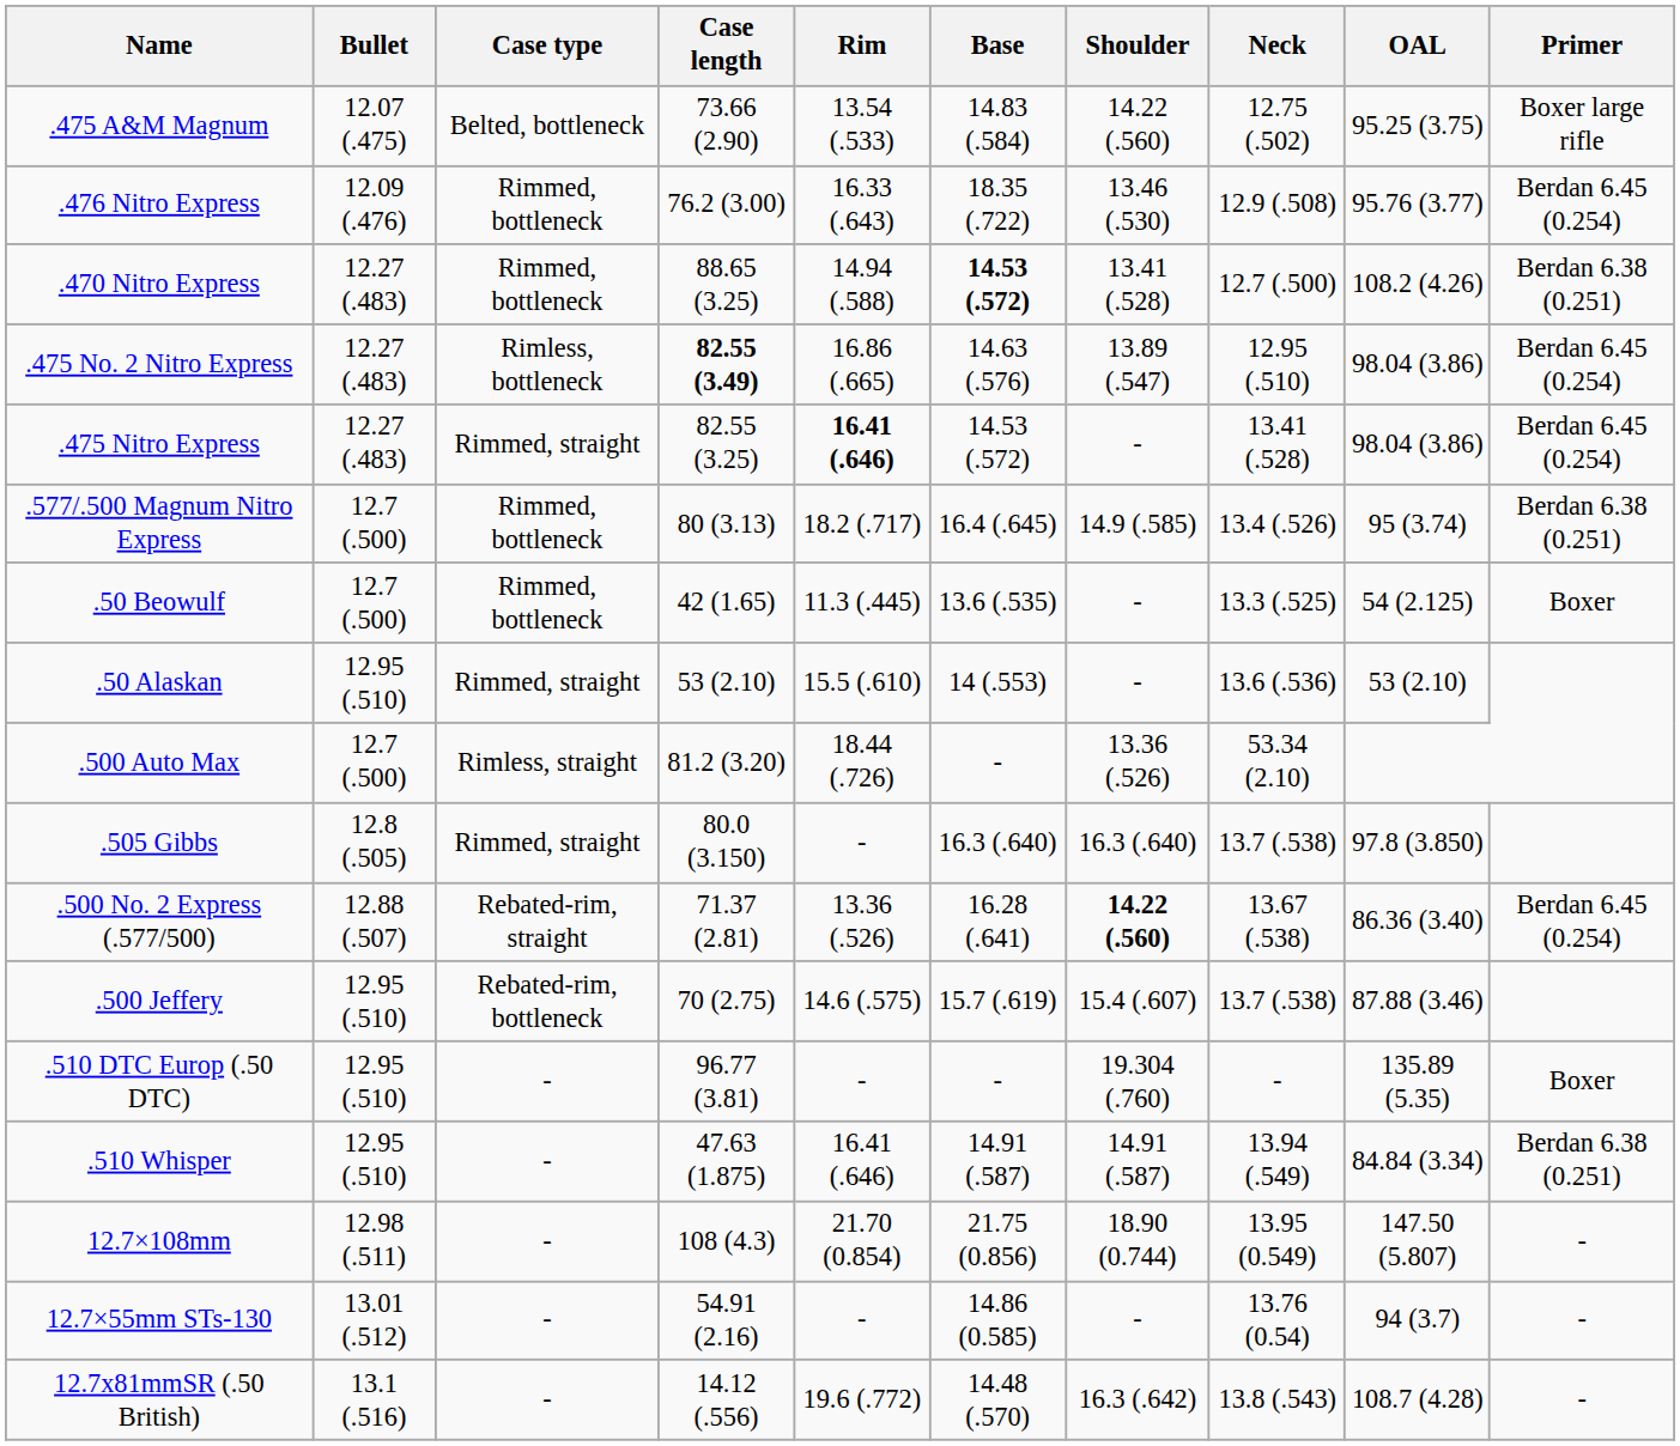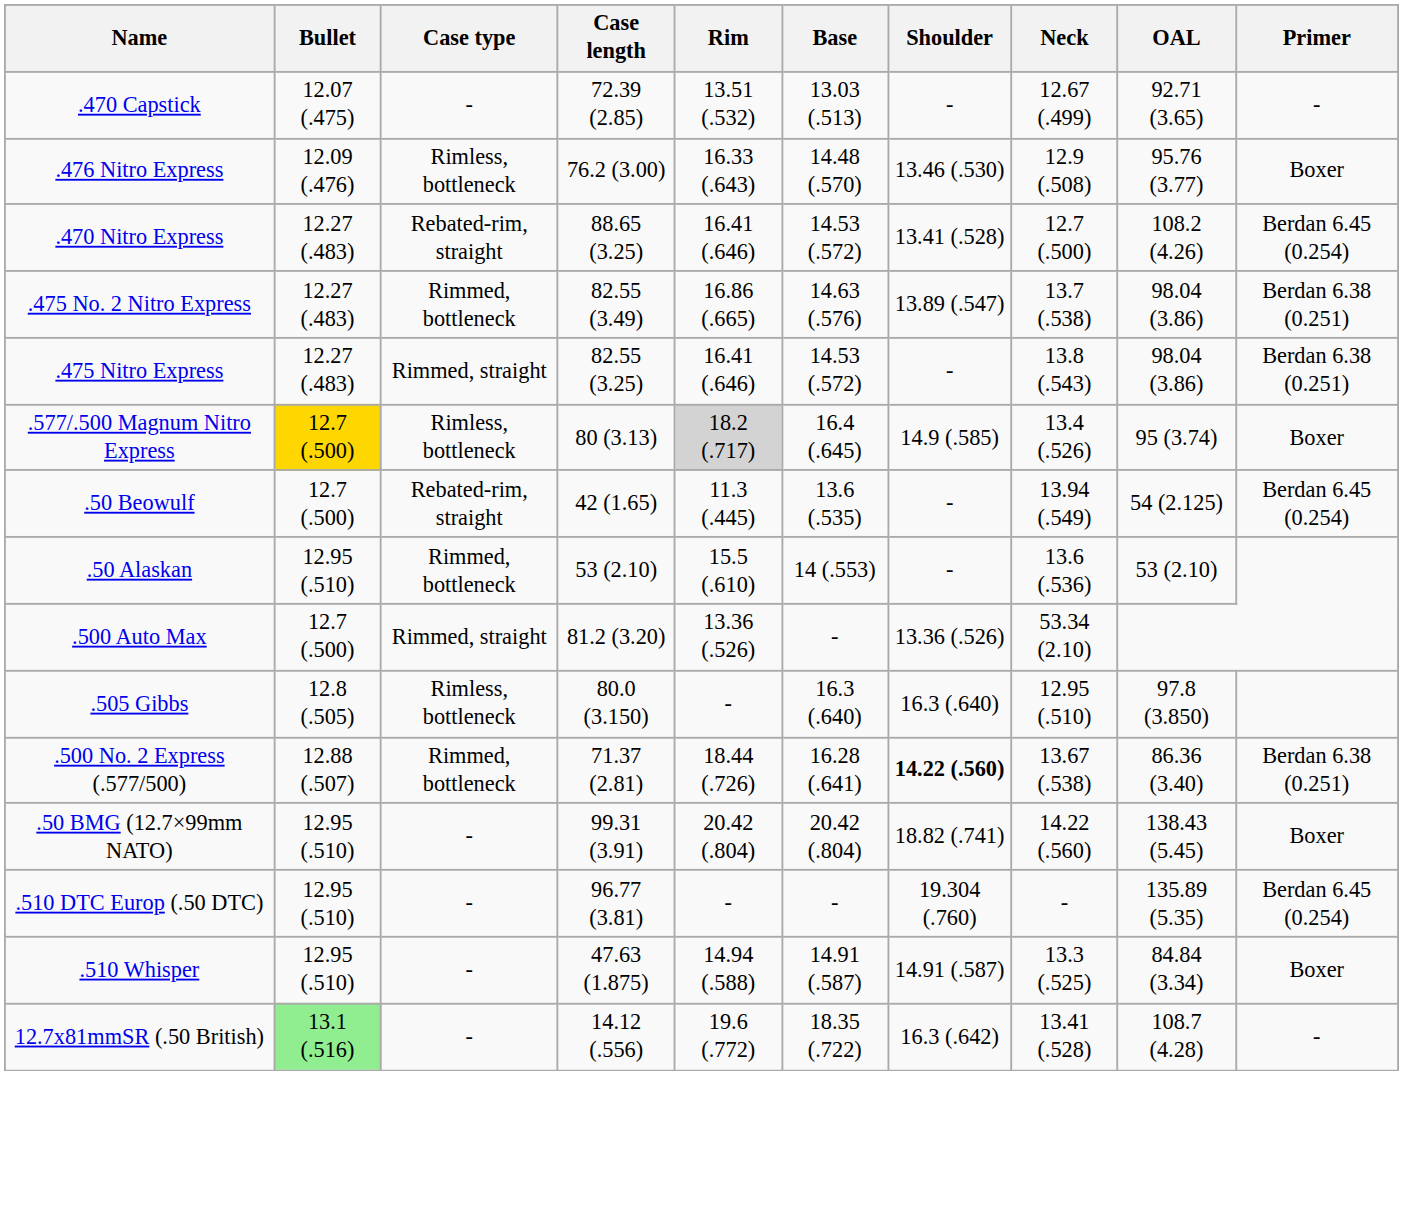- row: .475 A&M Magnum | 12.07 (.475) | Belted, bottleneck | 73.66 (2.90) | 13.54 (.533) | 14.83 (.584) | 14.22 (.560) | 12.75 (.502) | 95.25 (3.75) | Boxer large rifle
+ row: .470 Capstick | 12.07 (.475) | - | 72.39 (2.85) | 13.51 (.532) | 13.03 (.513) | - | 12.67 (.499) | 92.71 (3.65) | -
.476 Nitro Express | Case type: Rimmed, bottleneck -> Rimless, bottleneck
.476 Nitro Express | Base: 18.35 (.722) -> 14.48 (.570)
.476 Nitro Express | Primer: Berdan 6.45 (0.254) -> Boxer
.470 Nitro Express | Case type: Rimmed, bottleneck -> Rebated-rim, straight
.470 Nitro Express | Rim: 14.94 (.588) -> 16.41 (.646)
.470 Nitro Express | Base: bold -> normal
.470 Nitro Express | Primer: Berdan 6.38 (0.251) -> Berdan 6.45 (0.254)
.475 No. 2 Nitro Express | Case type: Rimless, bottleneck -> Rimmed, bottleneck
.475 No. 2 Nitro Express | Case length: bold -> normal
.475 No. 2 Nitro Express | Neck: 12.95 (.510) -> 13.7 (.538)
.475 No. 2 Nitro Express | Primer: Berdan 6.45 (0.254) -> Berdan 6.38 (0.251)
.475 Nitro Express | Rim: bold -> normal
.475 Nitro Express | Neck: 13.41 (.528) -> 13.8 (.543)
.475 Nitro Express | Primer: Berdan 6.45 (0.254) -> Berdan 6.38 (0.251)
.577/.500 Magnum Nitro Express | Bullet: no background -> gold background
.577/.500 Magnum Nitro Express | Case type: Rimmed, bottleneck -> Rimless, bottleneck
.577/.500 Magnum Nitro Express | Rim: no background -> lightgrey background
.577/.500 Magnum Nitro Express | Primer: Berdan 6.38 (0.251) -> Boxer
.50 Beowulf | Case type: Rimmed, bottleneck -> Rebated-rim, straight
.50 Beowulf | Neck: 13.3 (.525) -> 13.94 (.549)
.50 Beowulf | Primer: Boxer -> Berdan 6.45 (0.254)
.50 Alaskan | Case type: Rimmed, straight -> Rimmed, bottleneck
.500 Auto Max | Case type: Rimless, straight -> Rimmed, straight
.500 Auto Max | Rim: 18.44 (.726) -> 13.36 (.526)
.505 Gibbs | Case type: Rimmed, straight -> Rimless, bottleneck
.505 Gibbs | Neck: 13.7 (.538) -> 12.95 (.510)
.500 No. 2 Express (.577/500) | Case type: Rebated-rim, straight -> Rimmed, bottleneck
.500 No. 2 Express (.577/500) | Rim: 13.36 (.526) -> 18.44 (.726)
.500 No. 2 Express (.577/500) | Primer: Berdan 6.45 (0.254) -> Berdan 6.38 (0.251)
- row: .500 Jeffery | 12.95 (.510) | Rebated-rim, bottleneck | 70 (2.75) | 14.6 (.575) | 15.7 (.619) | 15.4 (.607) | 13.7 (.538) | 87.88 (3.46)
+ row: .50 BMG (12.7×99mm NATO) | 12.95 (.510) | - | 99.31 (3.91) | 20.42 (.804) | 20.42 (.804) | 18.82 (.741) | 14.22 (.560) | 138.43 (5.45) | Boxer
.510 DTC Europ (.50 DTC) | Primer: Boxer -> Berdan 6.45 (0.254)
.510 Whisper | Rim: 16.41 (.646) -> 14.94 (.588)
.510 Whisper | Neck: 13.94 (.549) -> 13.3 (.525)
.510 Whisper | Primer: Berdan 6.38 (0.251) -> Boxer
- row: 12.7×108mm | 12.98 (.511) | - | 108 (4.3) | 21.70 (0.854) | 21.75 (0.856) | 18.90 (0.744) | 13.95 (0.549) | 147.50 (5.807) | -
- row: 12.7×55mm STs-130 | 13.01 (.512) | - | 54.91 (2.16) | - | 14.86 (0.585) | - | 13.76 (0.54) | 94 (3.7) | -
12.7x81mmSR (.50 British) | Bullet: no background -> lightgreen background
12.7x81mmSR (.50 British) | Base: 14.48 (.570) -> 18.35 (.722)
12.7x81mmSR (.50 British) | Neck: 13.8 (.543) -> 13.41 (.528)
